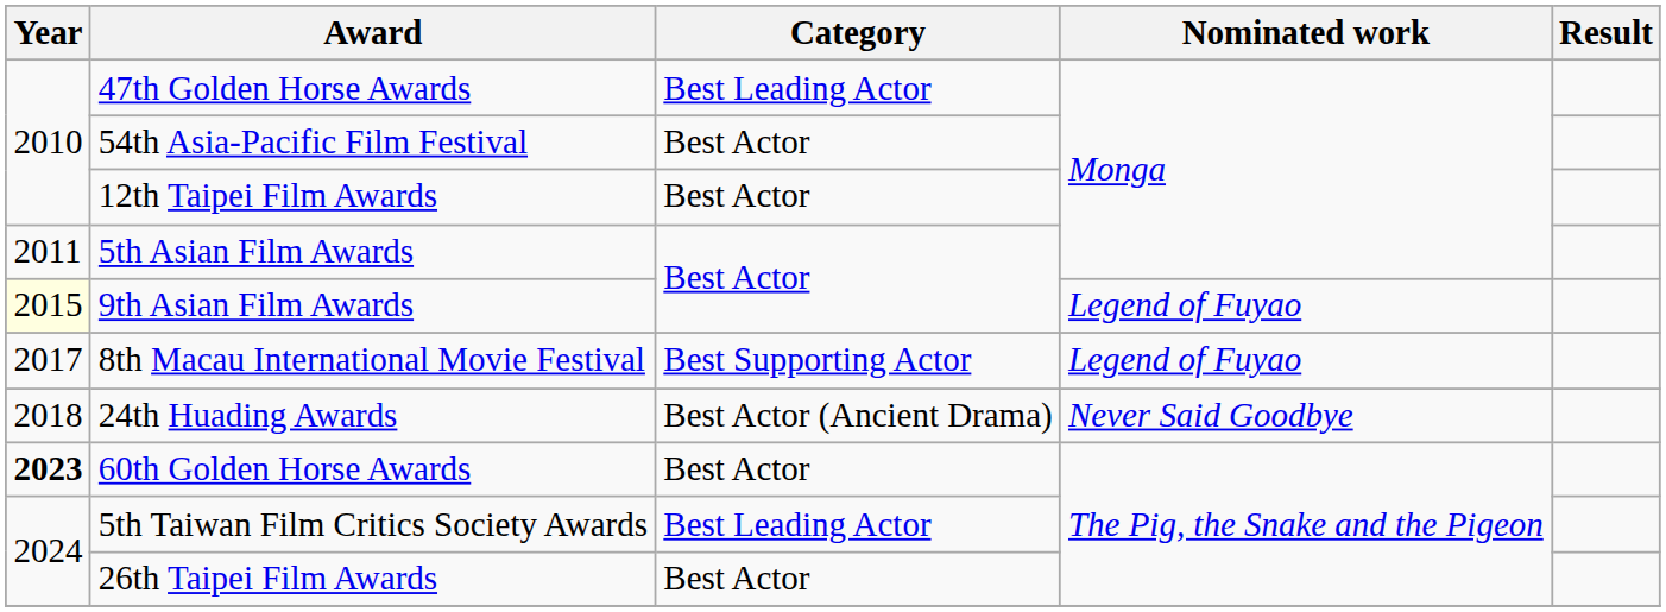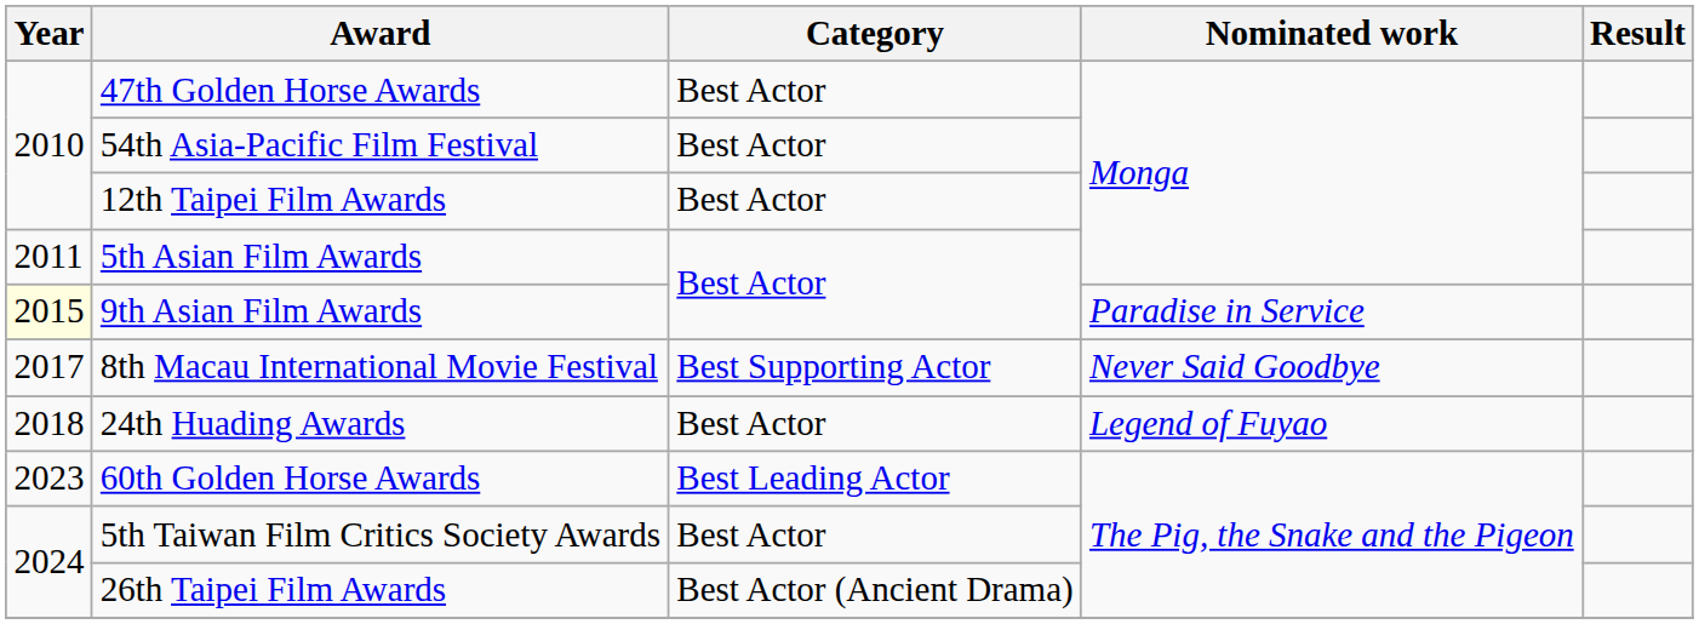47th Golden Horse Awards | Category: Best Leading Actor -> Best Actor
9th Asian Film Awards | Nominated work: Legend of Fuyao -> Paradise in Service
8th Macau International Movie Festival | Nominated work: Legend of Fuyao -> Never Said Goodbye
24th Huading Awards | Category: Best Actor (Ancient Drama) -> Best Actor
24th Huading Awards | Nominated work: Never Said Goodbye -> Legend of Fuyao
60th Golden Horse Awards | Year: bold -> normal
60th Golden Horse Awards | Category: Best Actor -> Best Leading Actor
5th Taiwan Film Critics Society Awards | Category: Best Leading Actor -> Best Actor
26th Taipei Film Awards | Category: Best Actor -> Best Actor (Ancient Drama)
